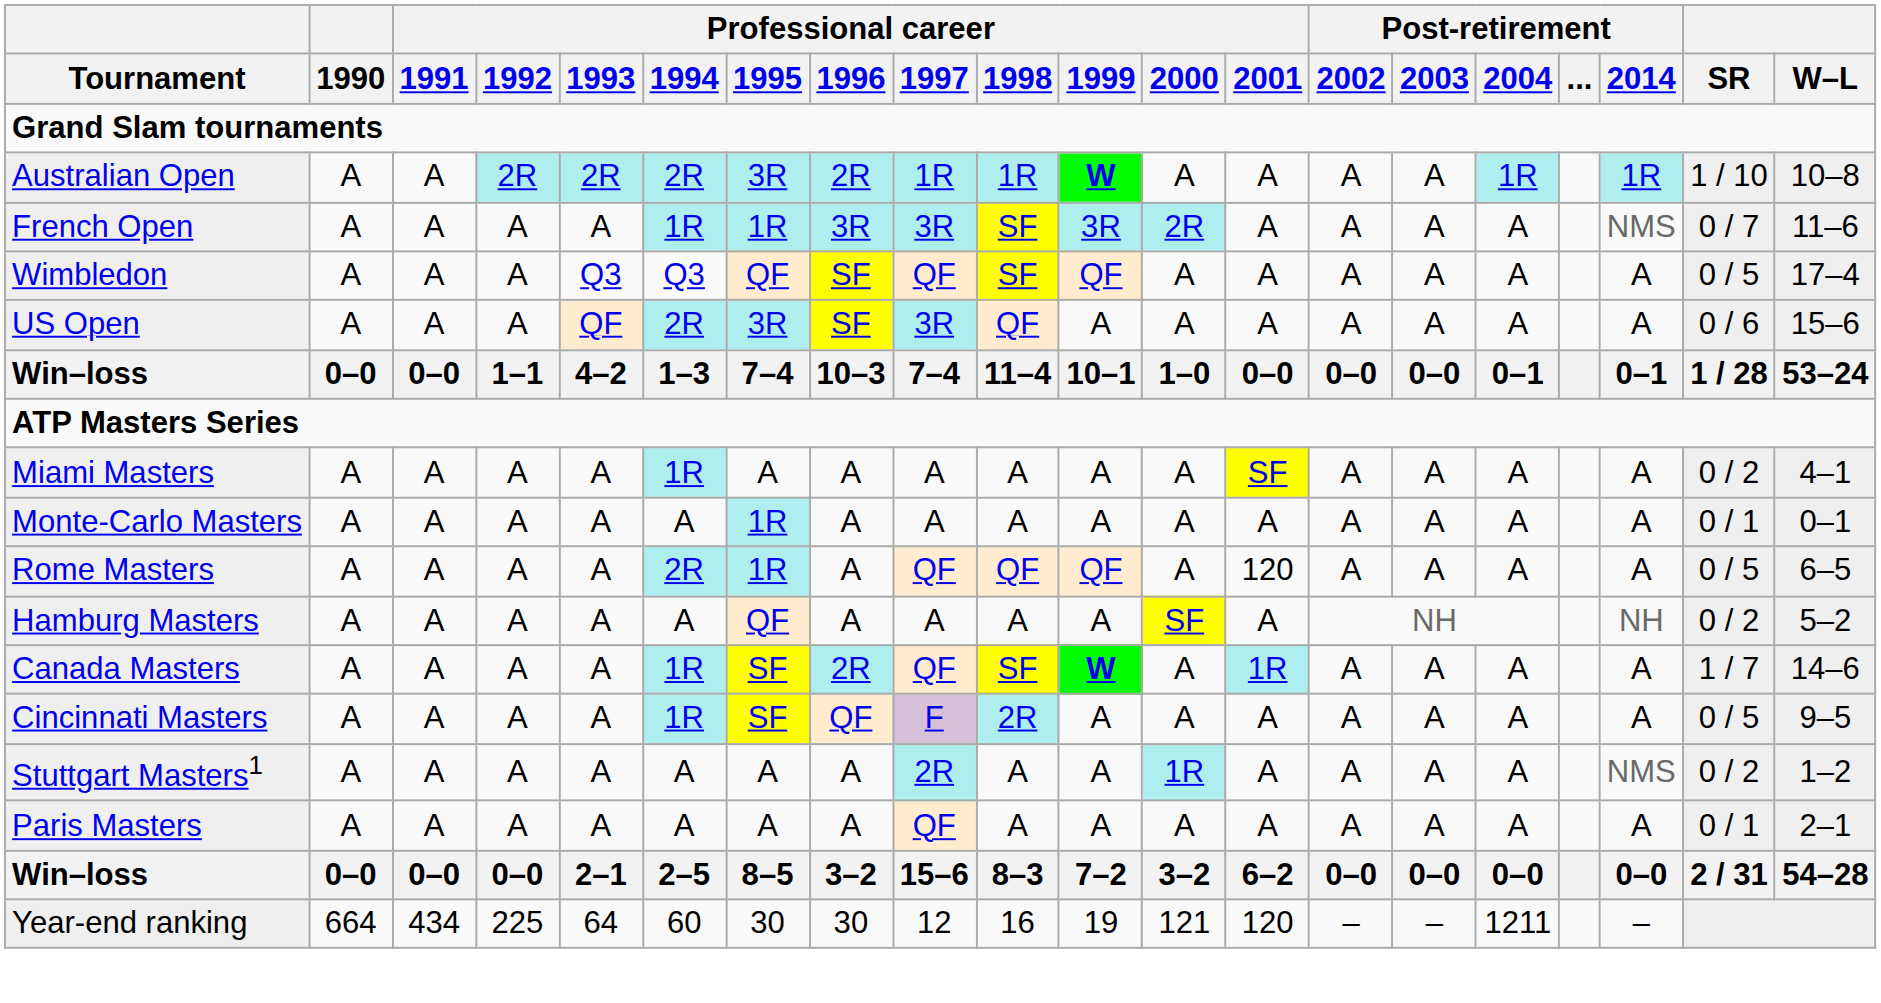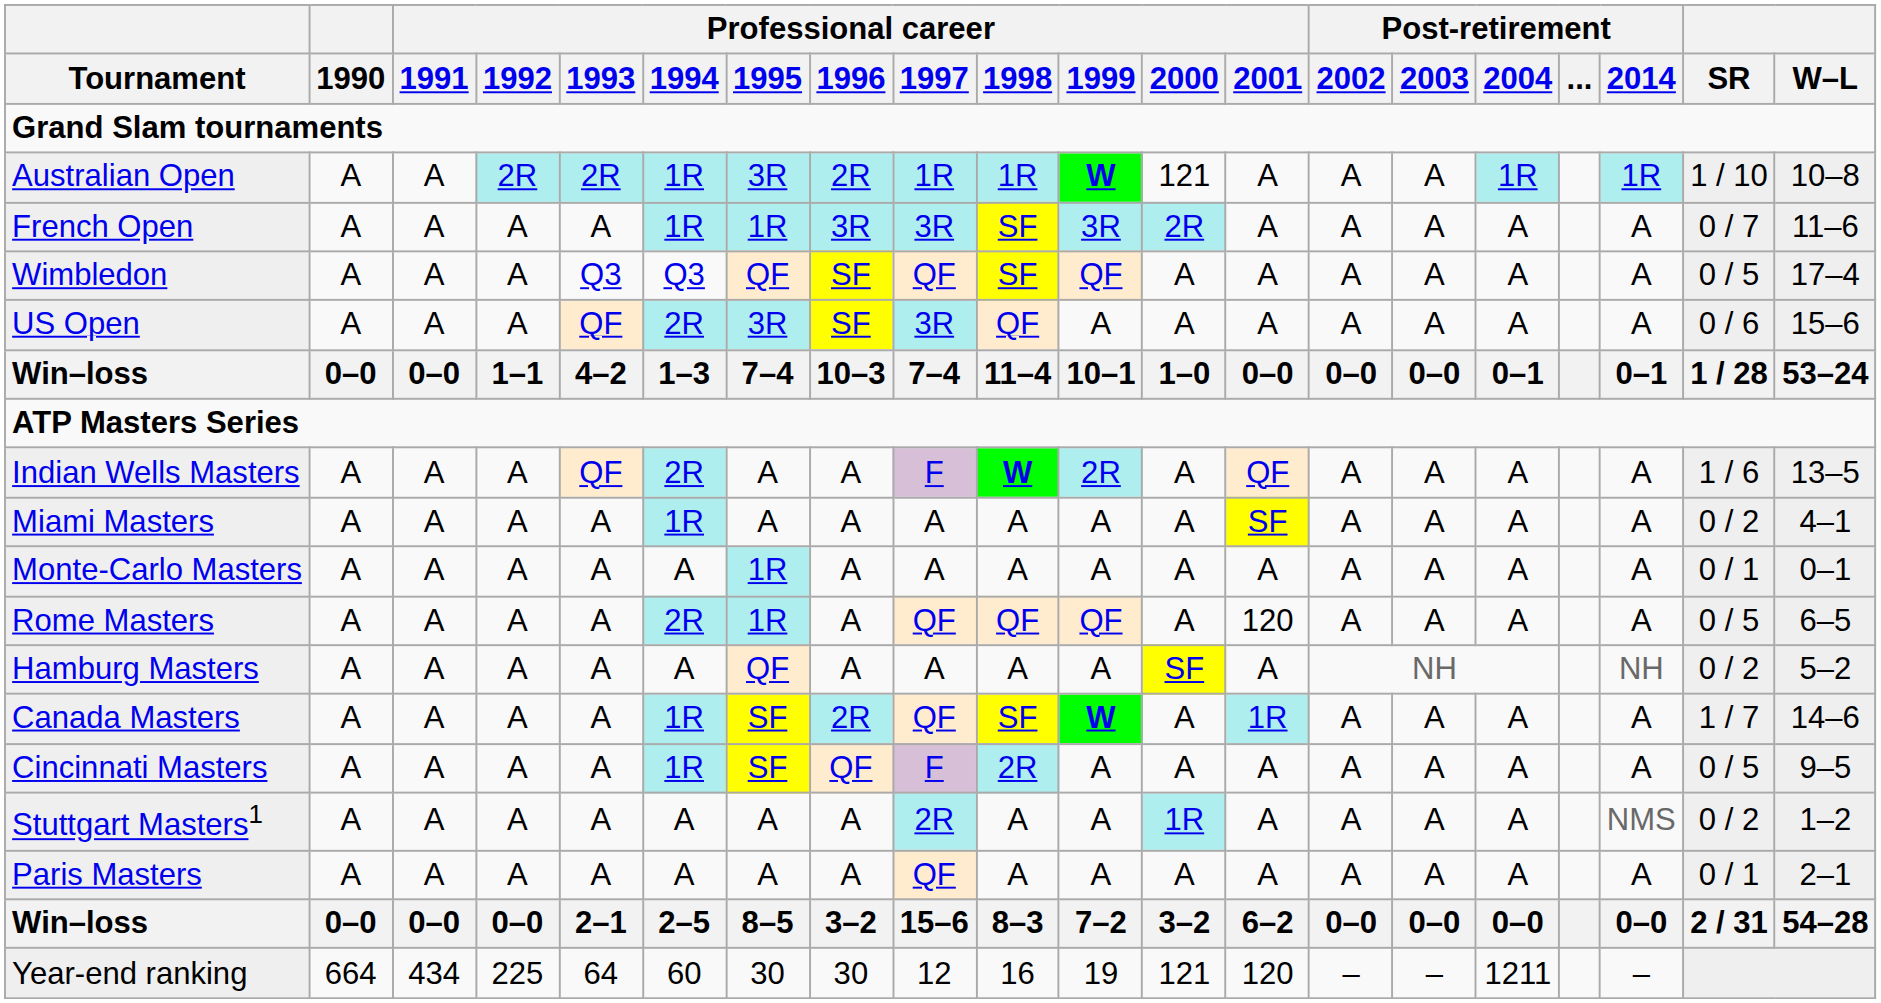Australian Open | Professional career / 1994: 2R -> 1R
Australian Open | Professional career / 2000: A -> 121
French Open | Post-retirement / 2014: NMS -> A
+ row: Indian Wells Masters | A | A | A | QF | 2R | A | A | F | W | 2R | A | QF | A | A | A | A | 1 / 6 | 13–5
